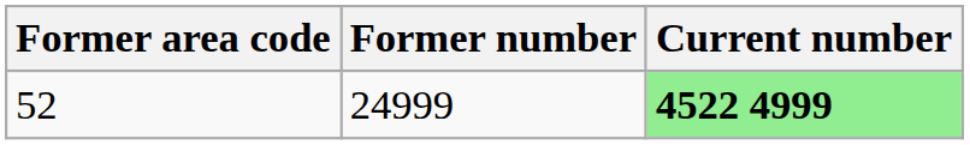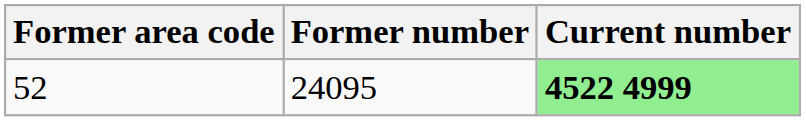52 | Former number: 24999 -> 24095
